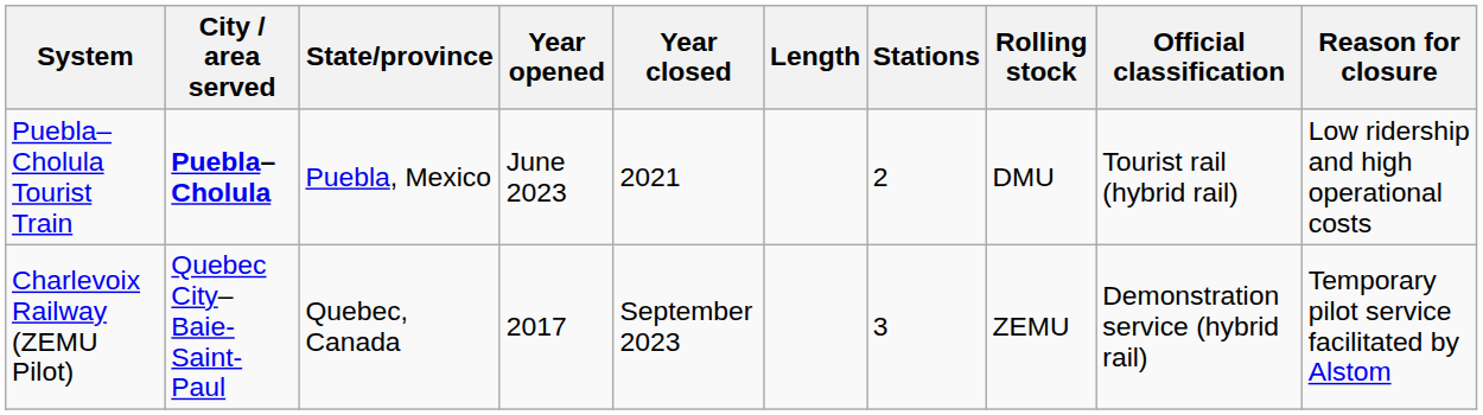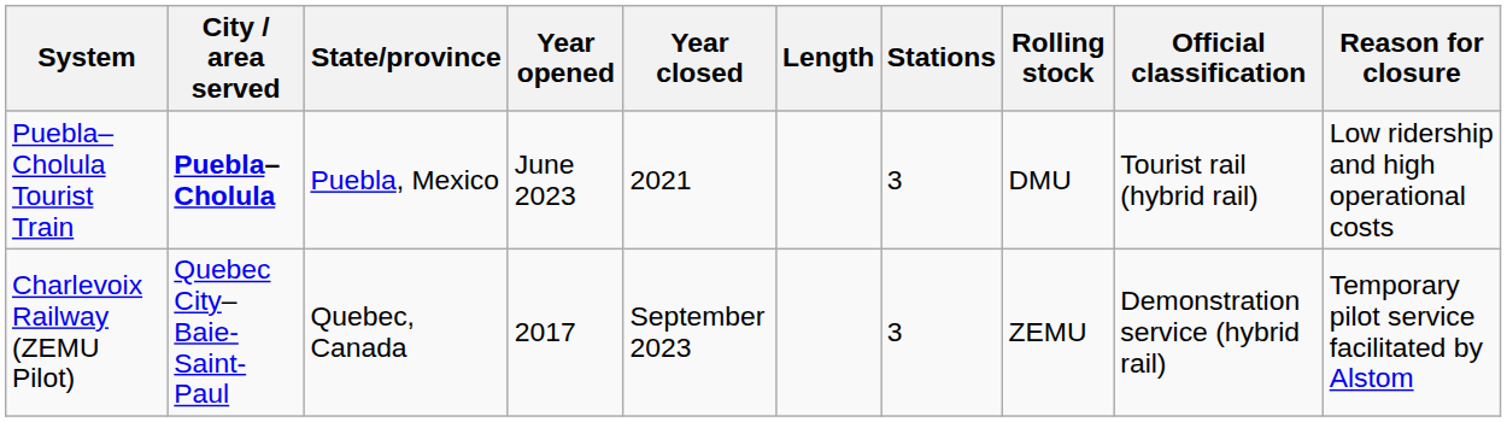Puebla–Cholula Tourist Train | Stations: 2 -> 3
